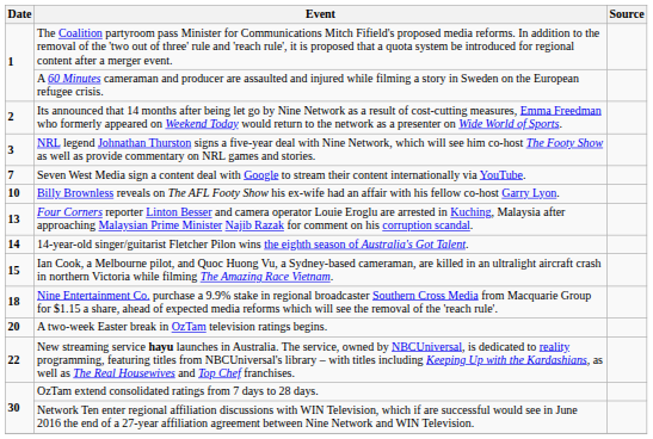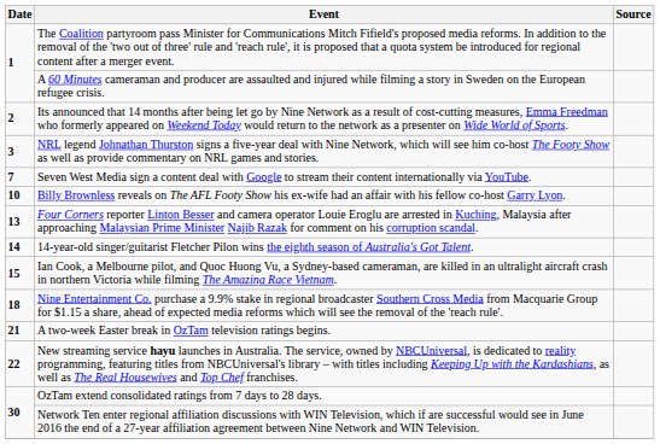A two-week Easter break in OzTam television ratings begins. | Date: 20 -> 21
